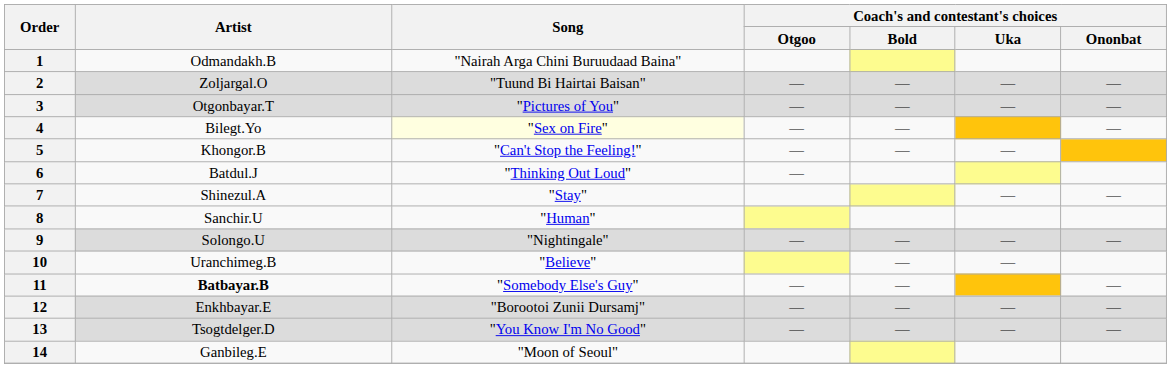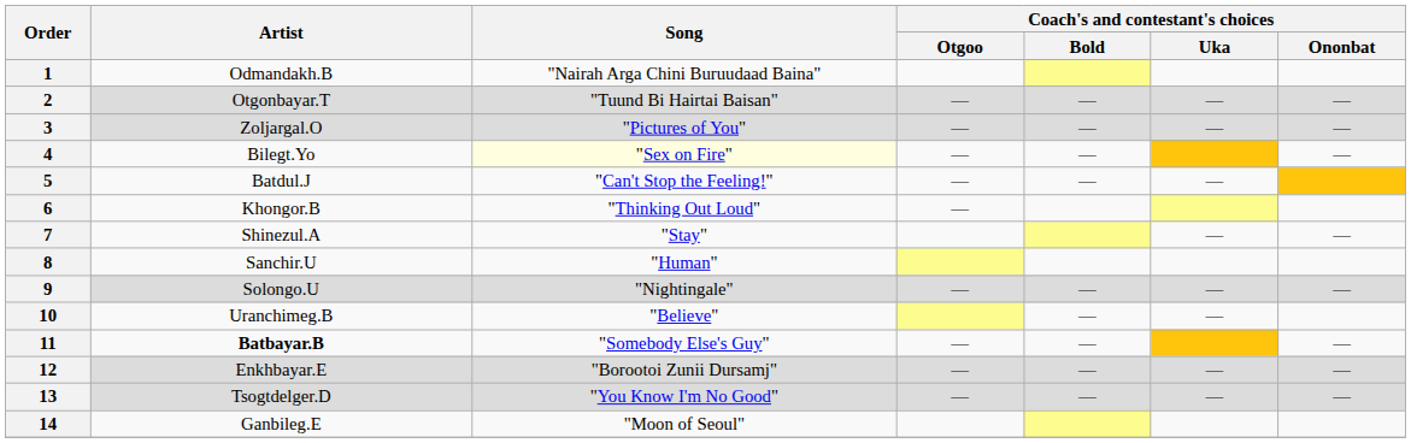2 | Artist: Zoljargal.O -> Otgonbayar.T
3 | Artist: Otgonbayar.T -> Zoljargal.O
5 | Artist: Khongor.B -> Batdul.J
6 | Artist: Batdul.J -> Khongor.B
